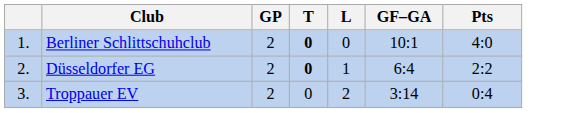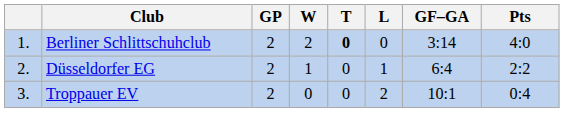+ column: W | 2 | 1 | 0
Berliner Schlittschuhclub | GF–GA: 10:1 -> 3:14
Düsseldorfer EG | T: bold -> normal
Troppauer EV | GF–GA: 3:14 -> 10:1
